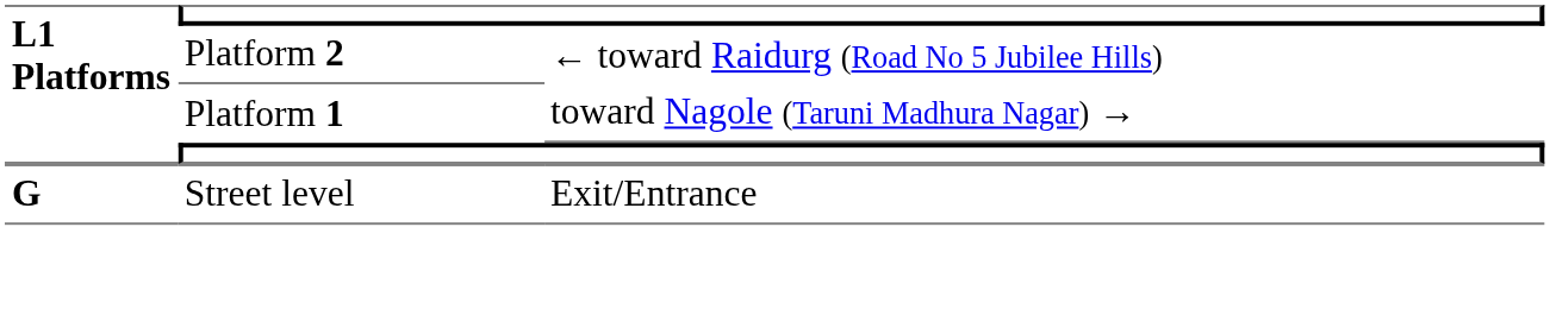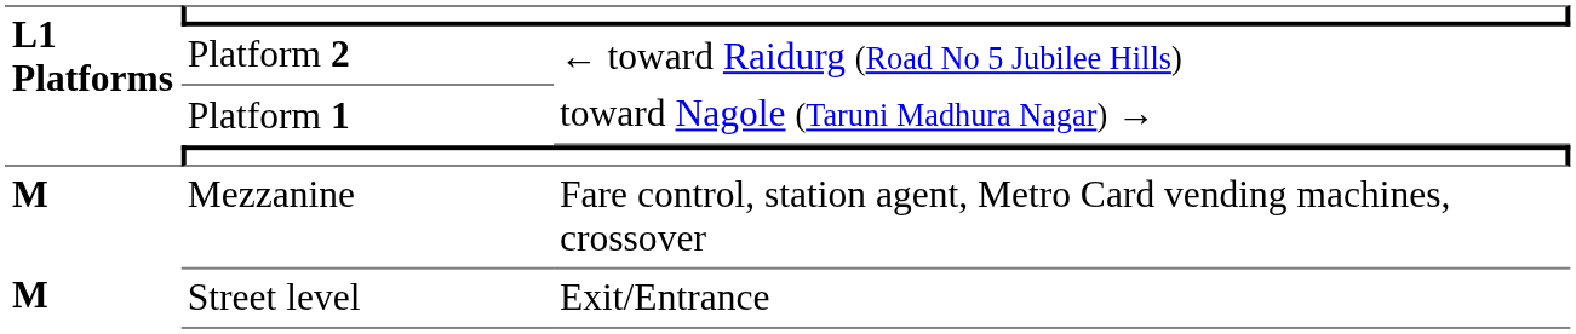+ row: M | Mezzanine | Fare control, station agent, Metro Card vending machines, crossover
Street level | L1 Platforms: G -> M
